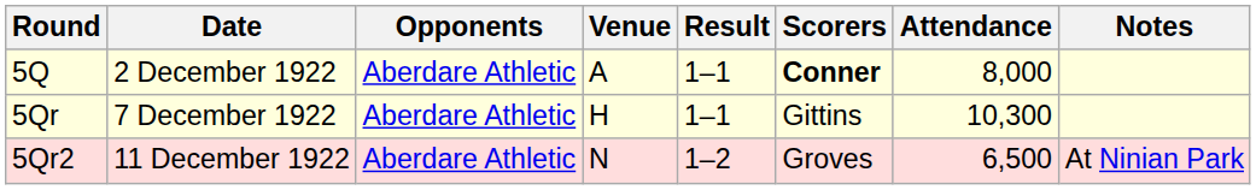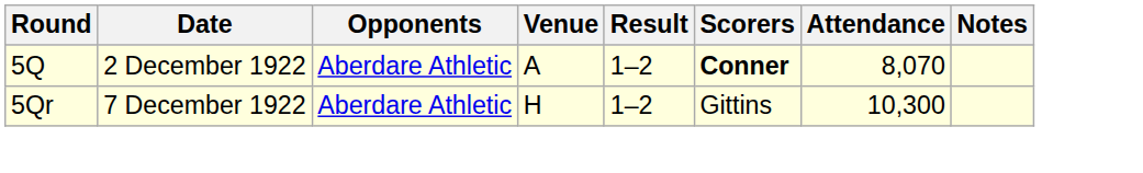5Q | Result: 1–1 -> 1–2
5Q | Attendance: 8,000 -> 8,070
5Qr | Result: 1–1 -> 1–2
- row: 5Qr2 | 11 December 1922 | Aberdare Athletic | N | 1–2 | Groves | 6,500 | At Ninian Park
